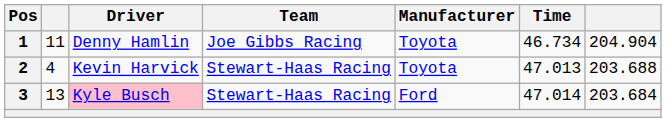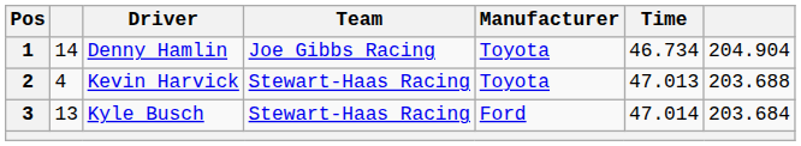1 | column 2: 11 -> 14
3 | Driver: pink background -> no background
